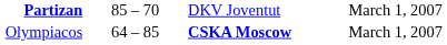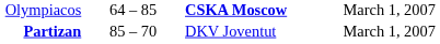rows swapped: Olympiacos <-> Partizan
